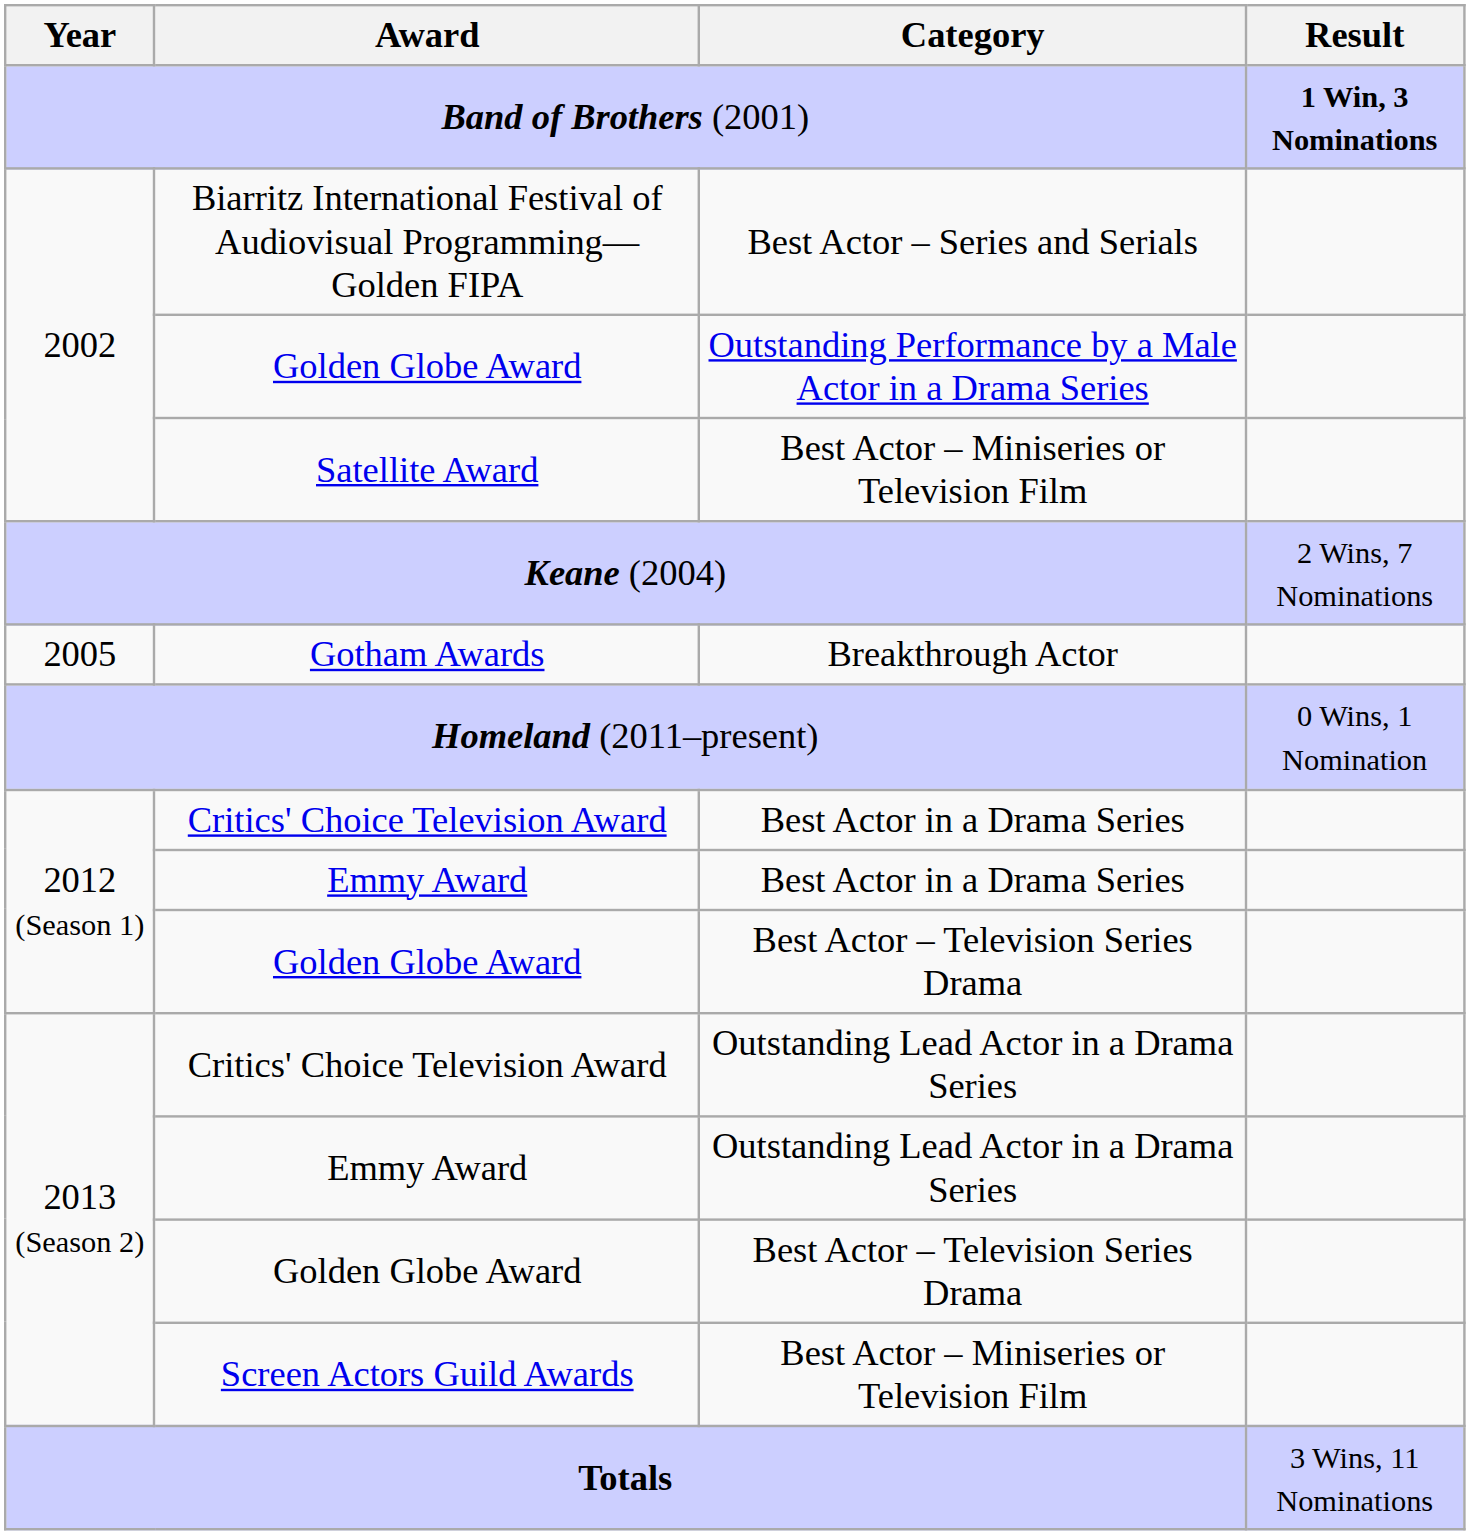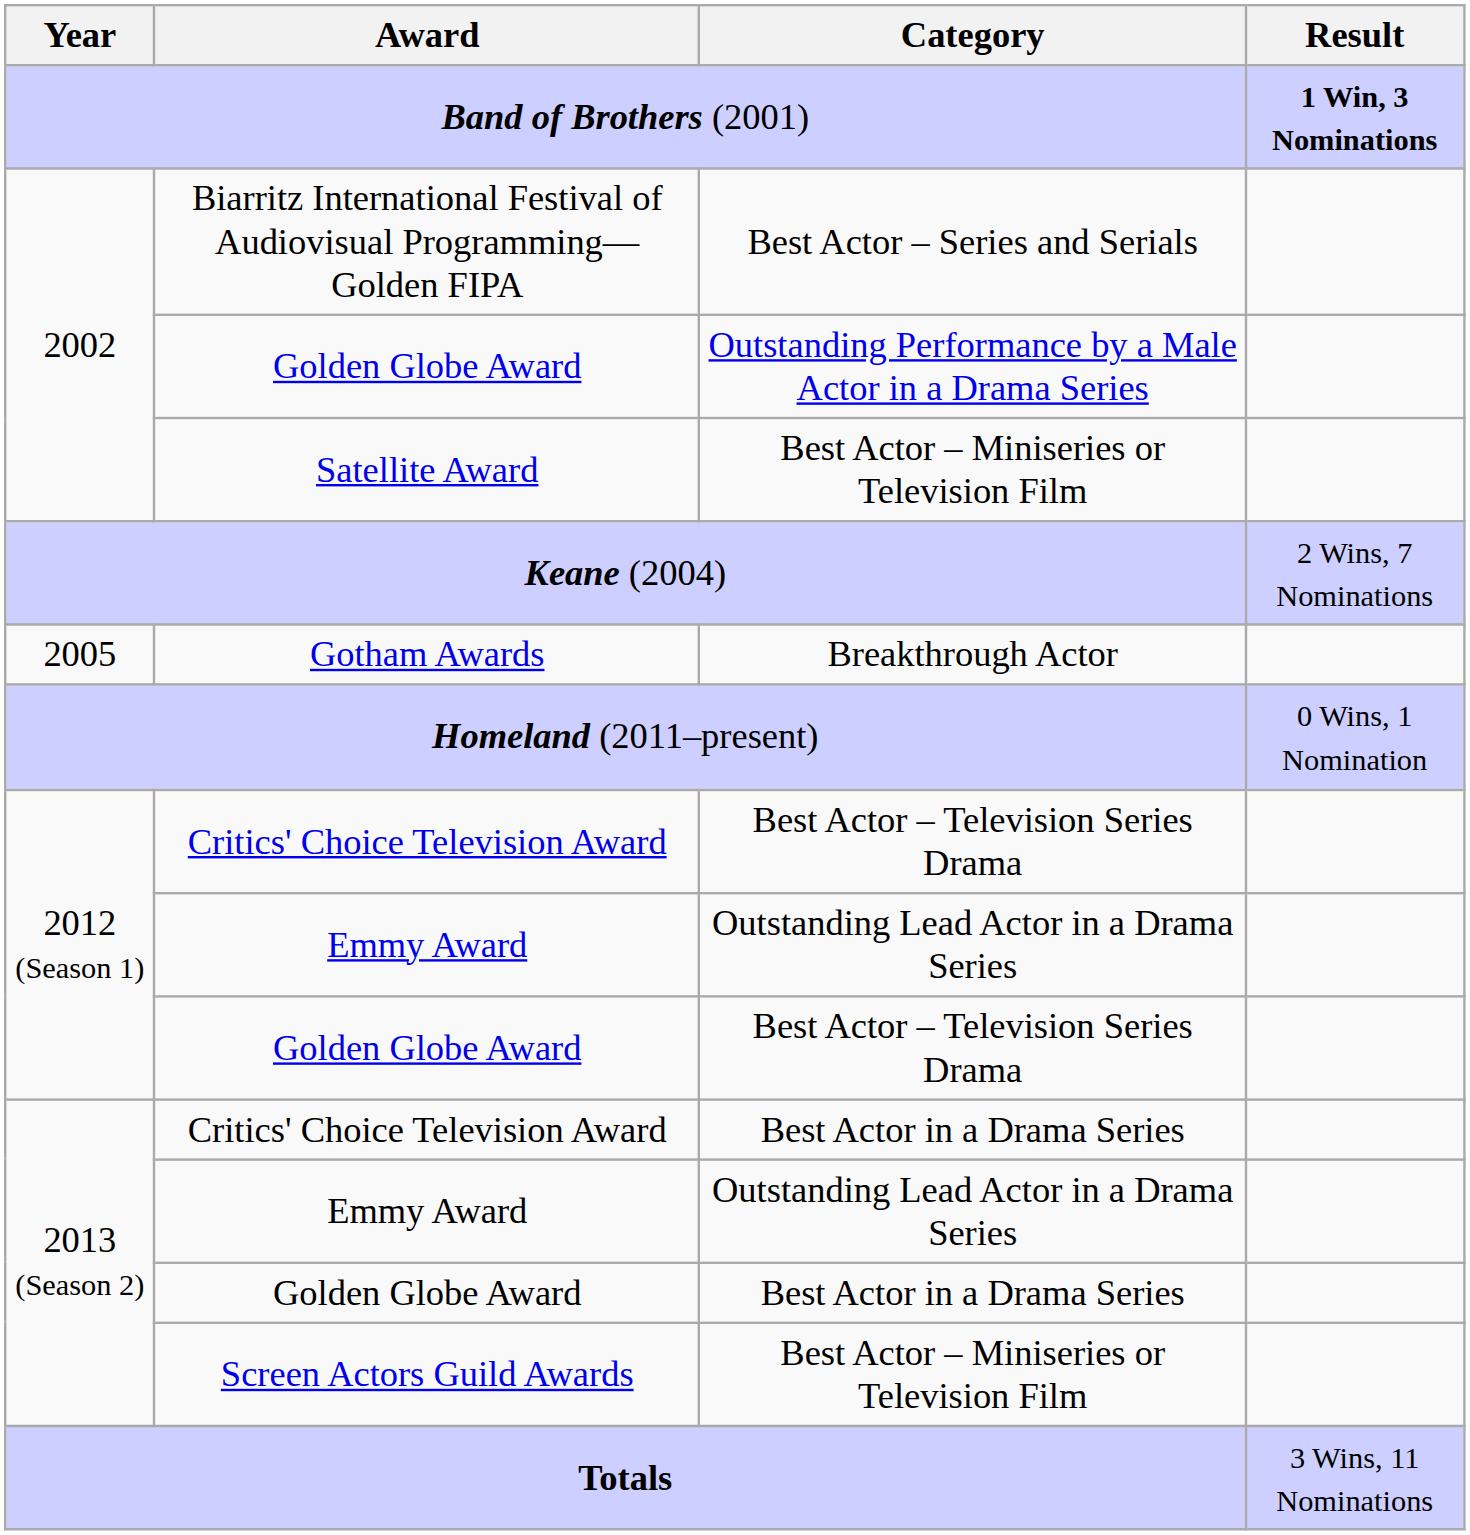2012 (Season 1) / Critics' Choice Television Award | Category: Best Actor in a Drama Series -> Best Actor – Television Series Drama
2012 (Season 1) / Emmy Award | Category: Best Actor in a Drama Series -> Outstanding Lead Actor in a Drama Series
2013 (Season 2) / Critics' Choice Television Award | Category: Outstanding Lead Actor in a Drama Series -> Best Actor in a Drama Series
2013 (Season 2) / Golden Globe Award | Category: Best Actor – Television Series Drama -> Best Actor in a Drama Series
